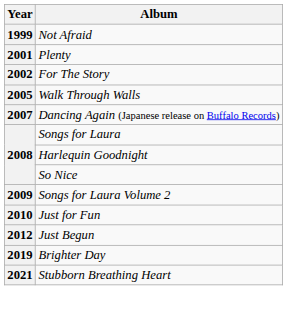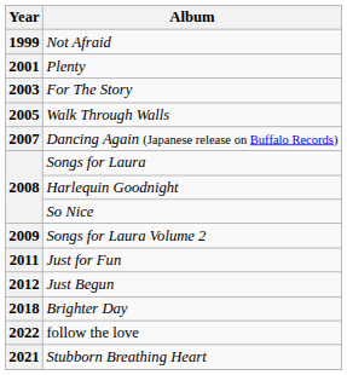For The Story | Year: 2002 -> 2003
Just for Fun | Year: 2010 -> 2011
Brighter Day | Year: 2019 -> 2018
+ row: 2022 | follow the love
